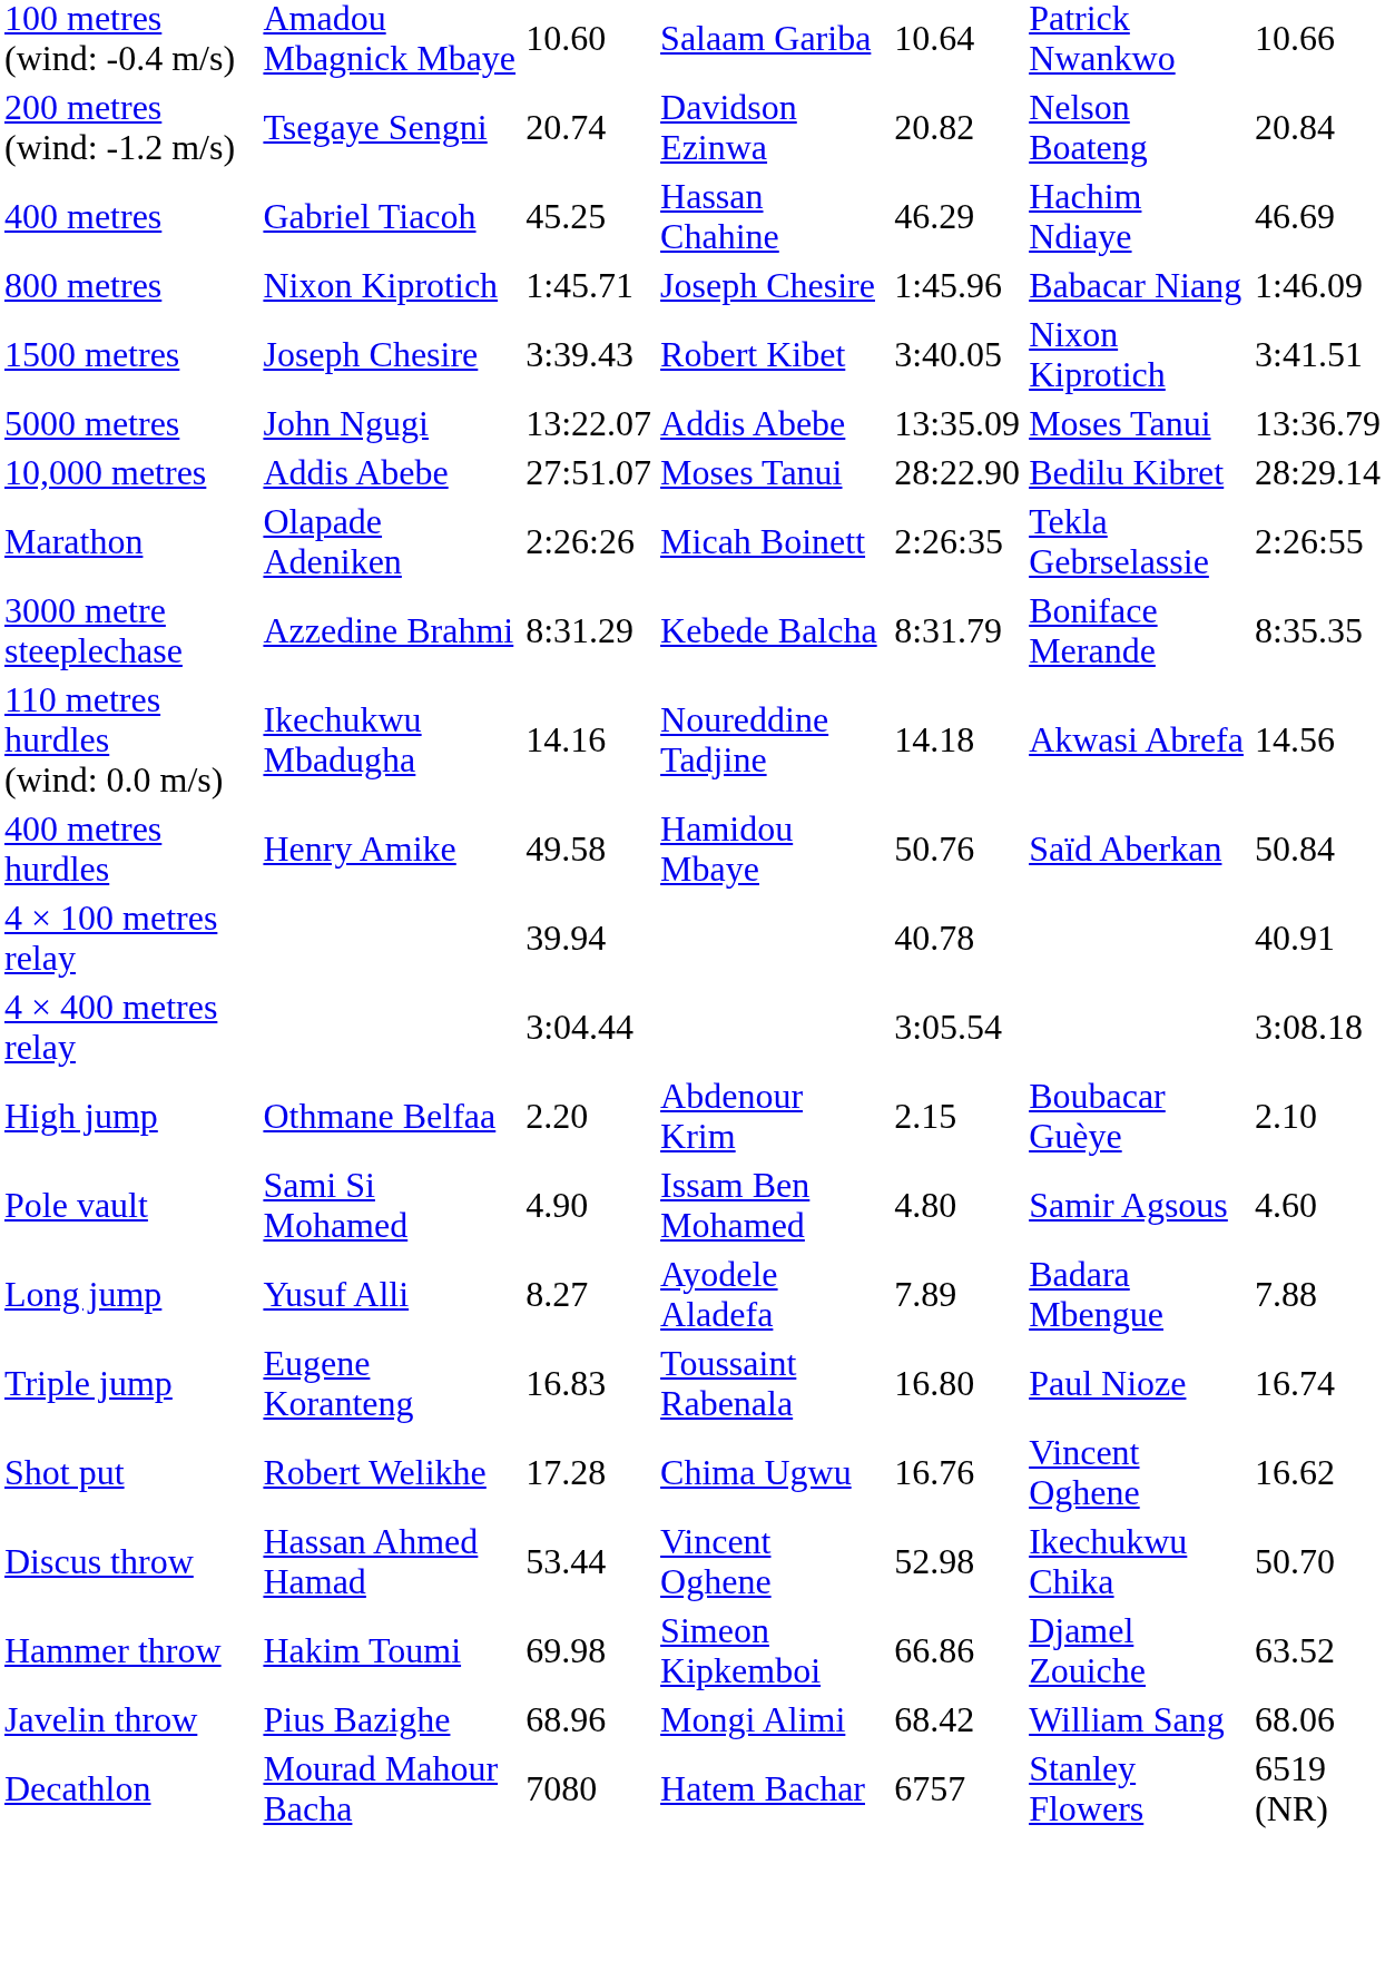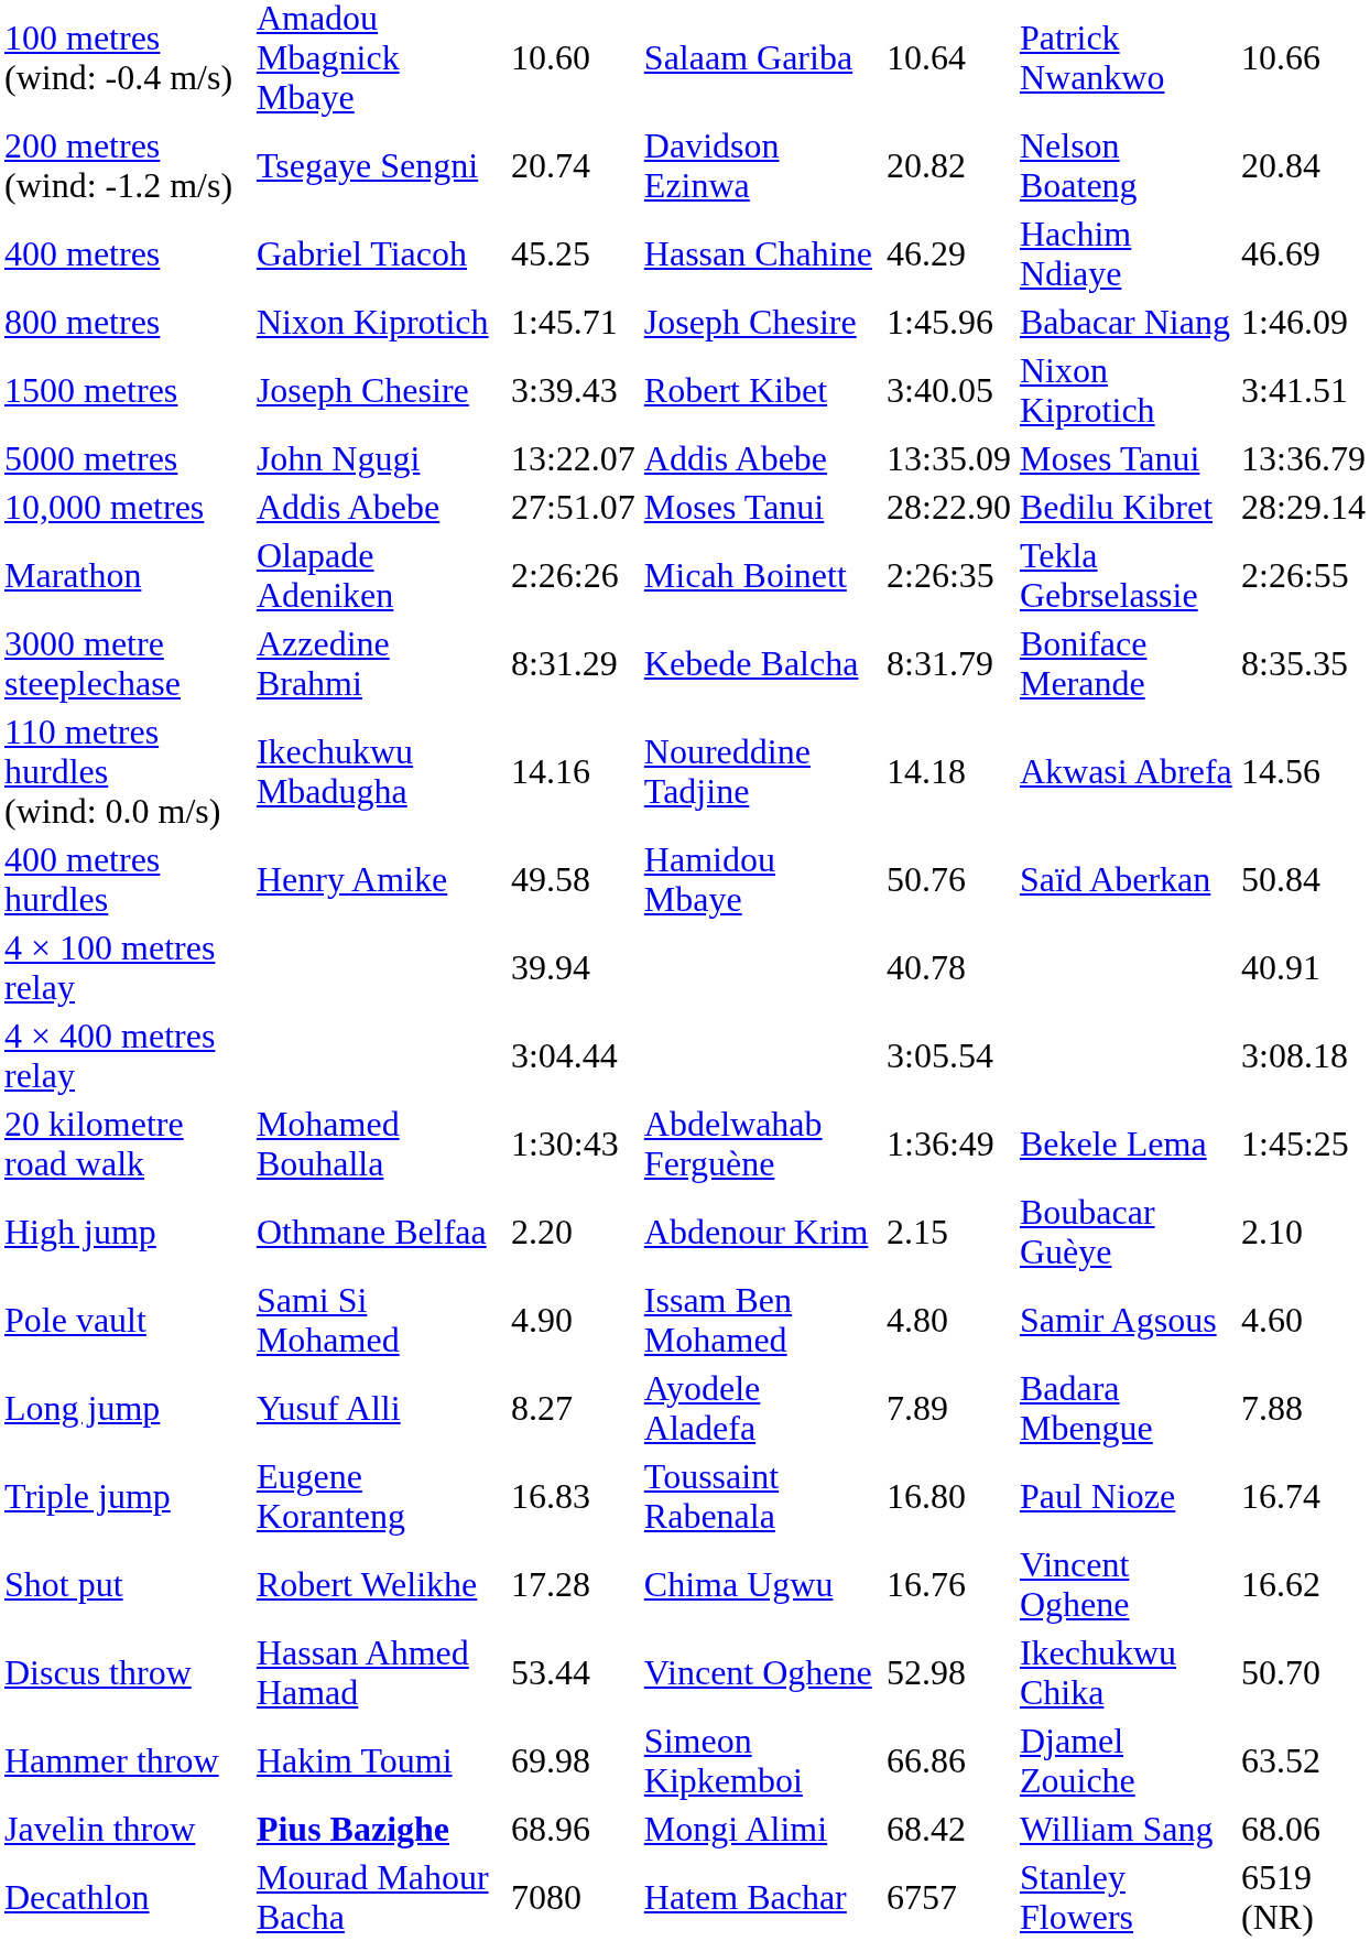+ row: 20 kilometre road walk | Mohamed Bouhalla | 1:30:43 | Abdelwahab Ferguène | 1:36:49 | Bekele Lema | 1:45:25
Javelin throw | column 2: normal -> bold
